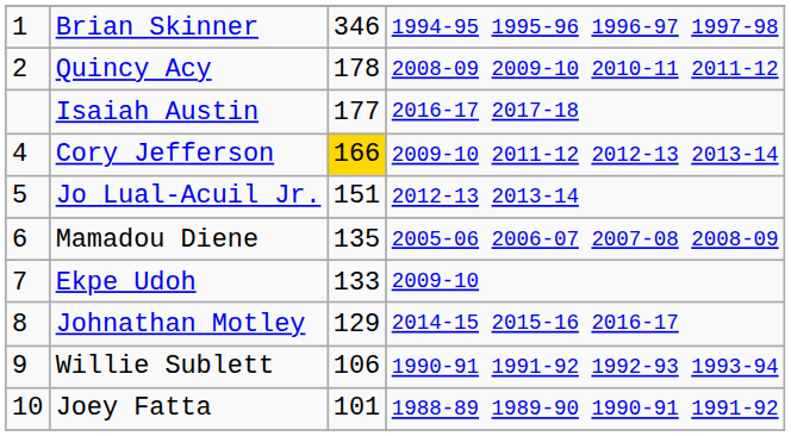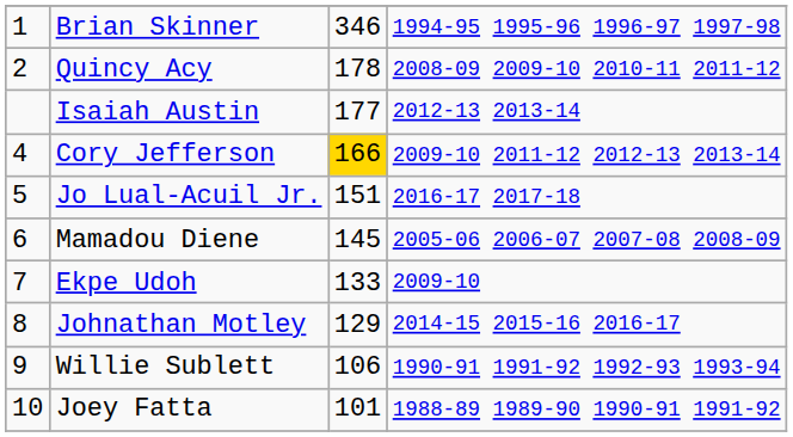Isaiah Austin | column 4: 2016-17 2017-18 -> 2012-13 2013-14
Jo Lual-Acuil Jr. | column 4: 2012-13 2013-14 -> 2016-17 2017-18
Mamadou Diene | column 3: 135 -> 145
